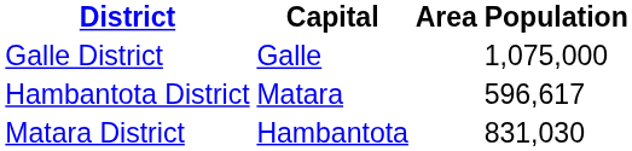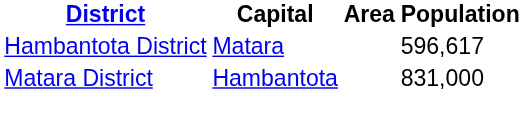- row: Galle District | Galle | 1,075,000
Matara District | Population: 831,030 -> 831,000
